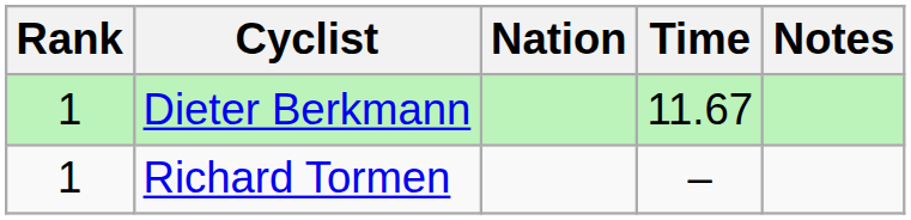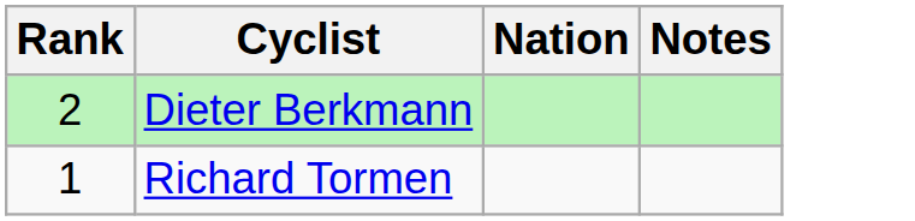- column: Time | 11.67 | –
Dieter Berkmann | Rank: 1 -> 2
